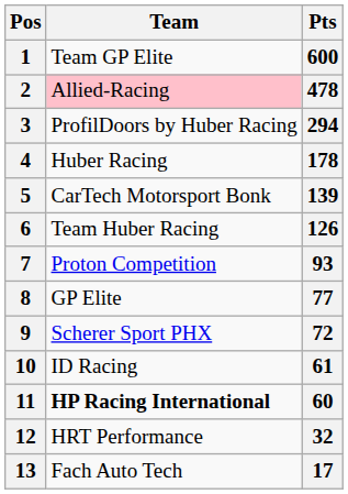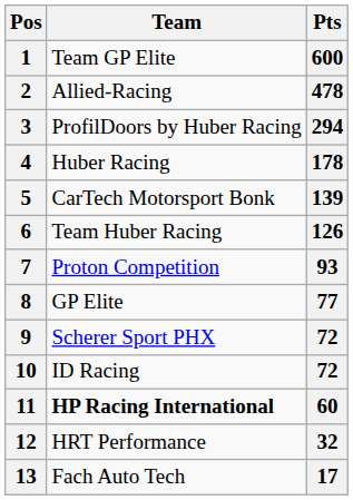2 | Team: pink background -> no background
10 | Pts: 61 -> 72
